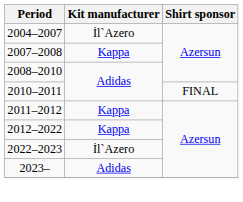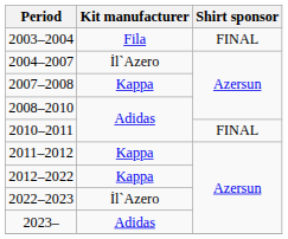+ row: 2003–2004 | Fila | FINAL
